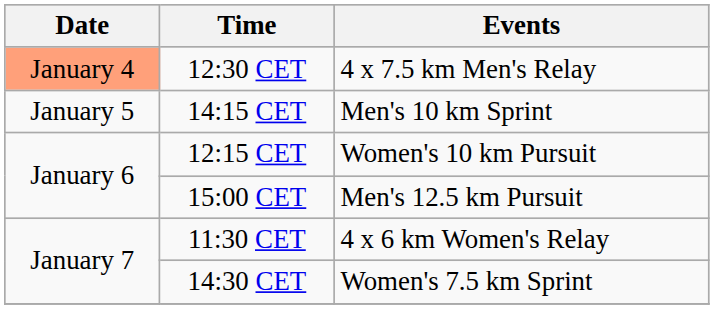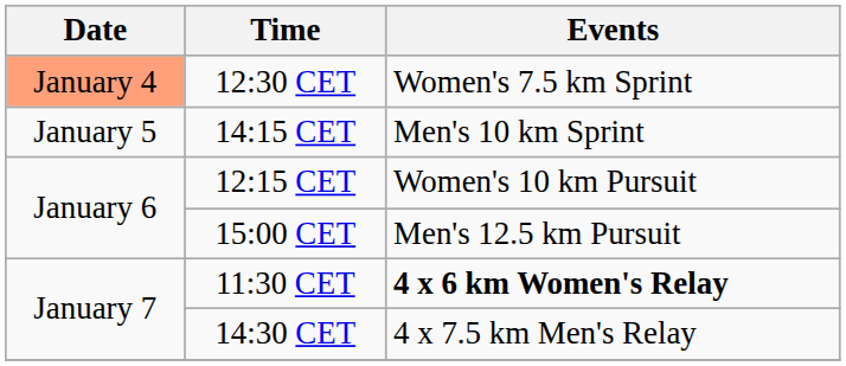12:30 CET | Events: 4 x 7.5 km Men's Relay -> Women's 7.5 km Sprint
11:30 CET | Events: normal -> bold
14:30 CET | Events: Women's 7.5 km Sprint -> 4 x 7.5 km Men's Relay
